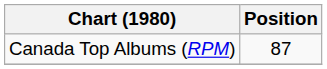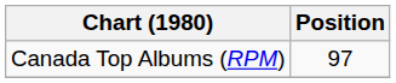Canada Top Albums (RPM) | Position: 87 -> 97
